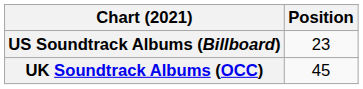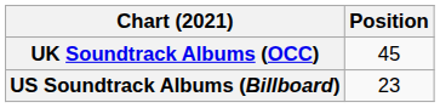rows swapped: UK Soundtrack Albums (OCC) <-> US Soundtrack Albums (Billboard)
